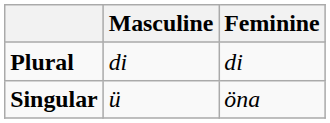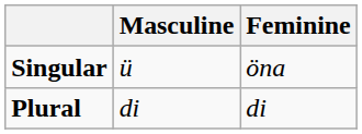rows swapped: Singular <-> Plural
